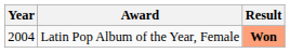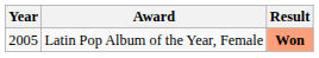Latin Pop Album of the Year, Female | Year: 2004 -> 2005
